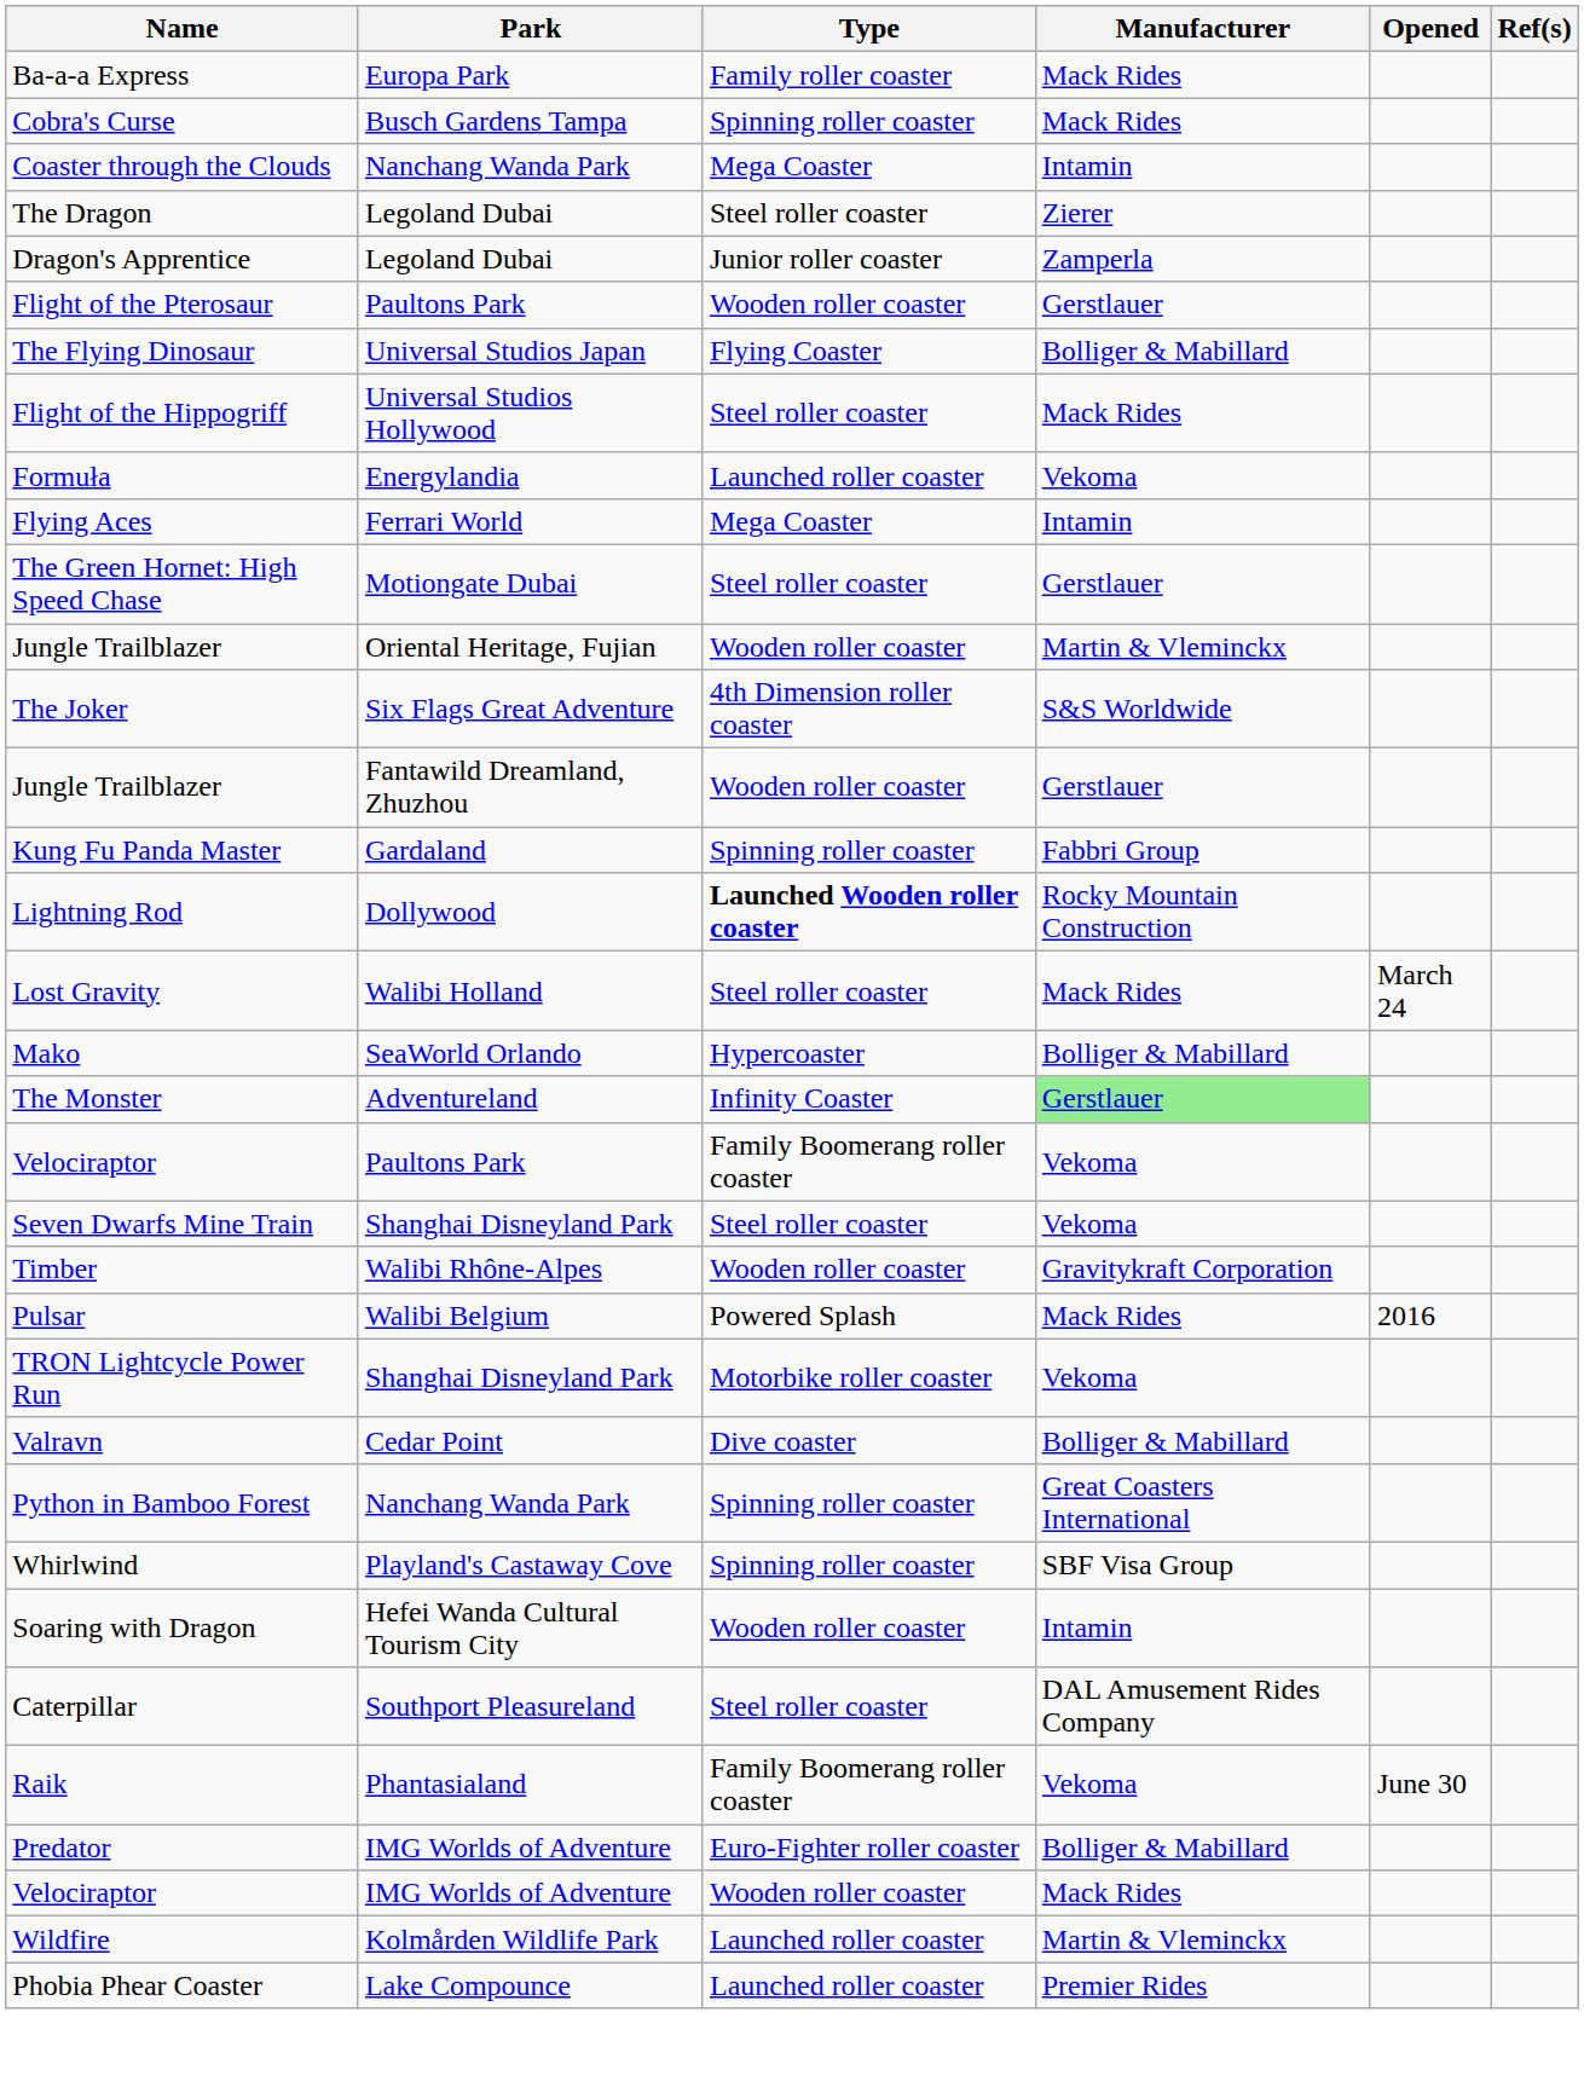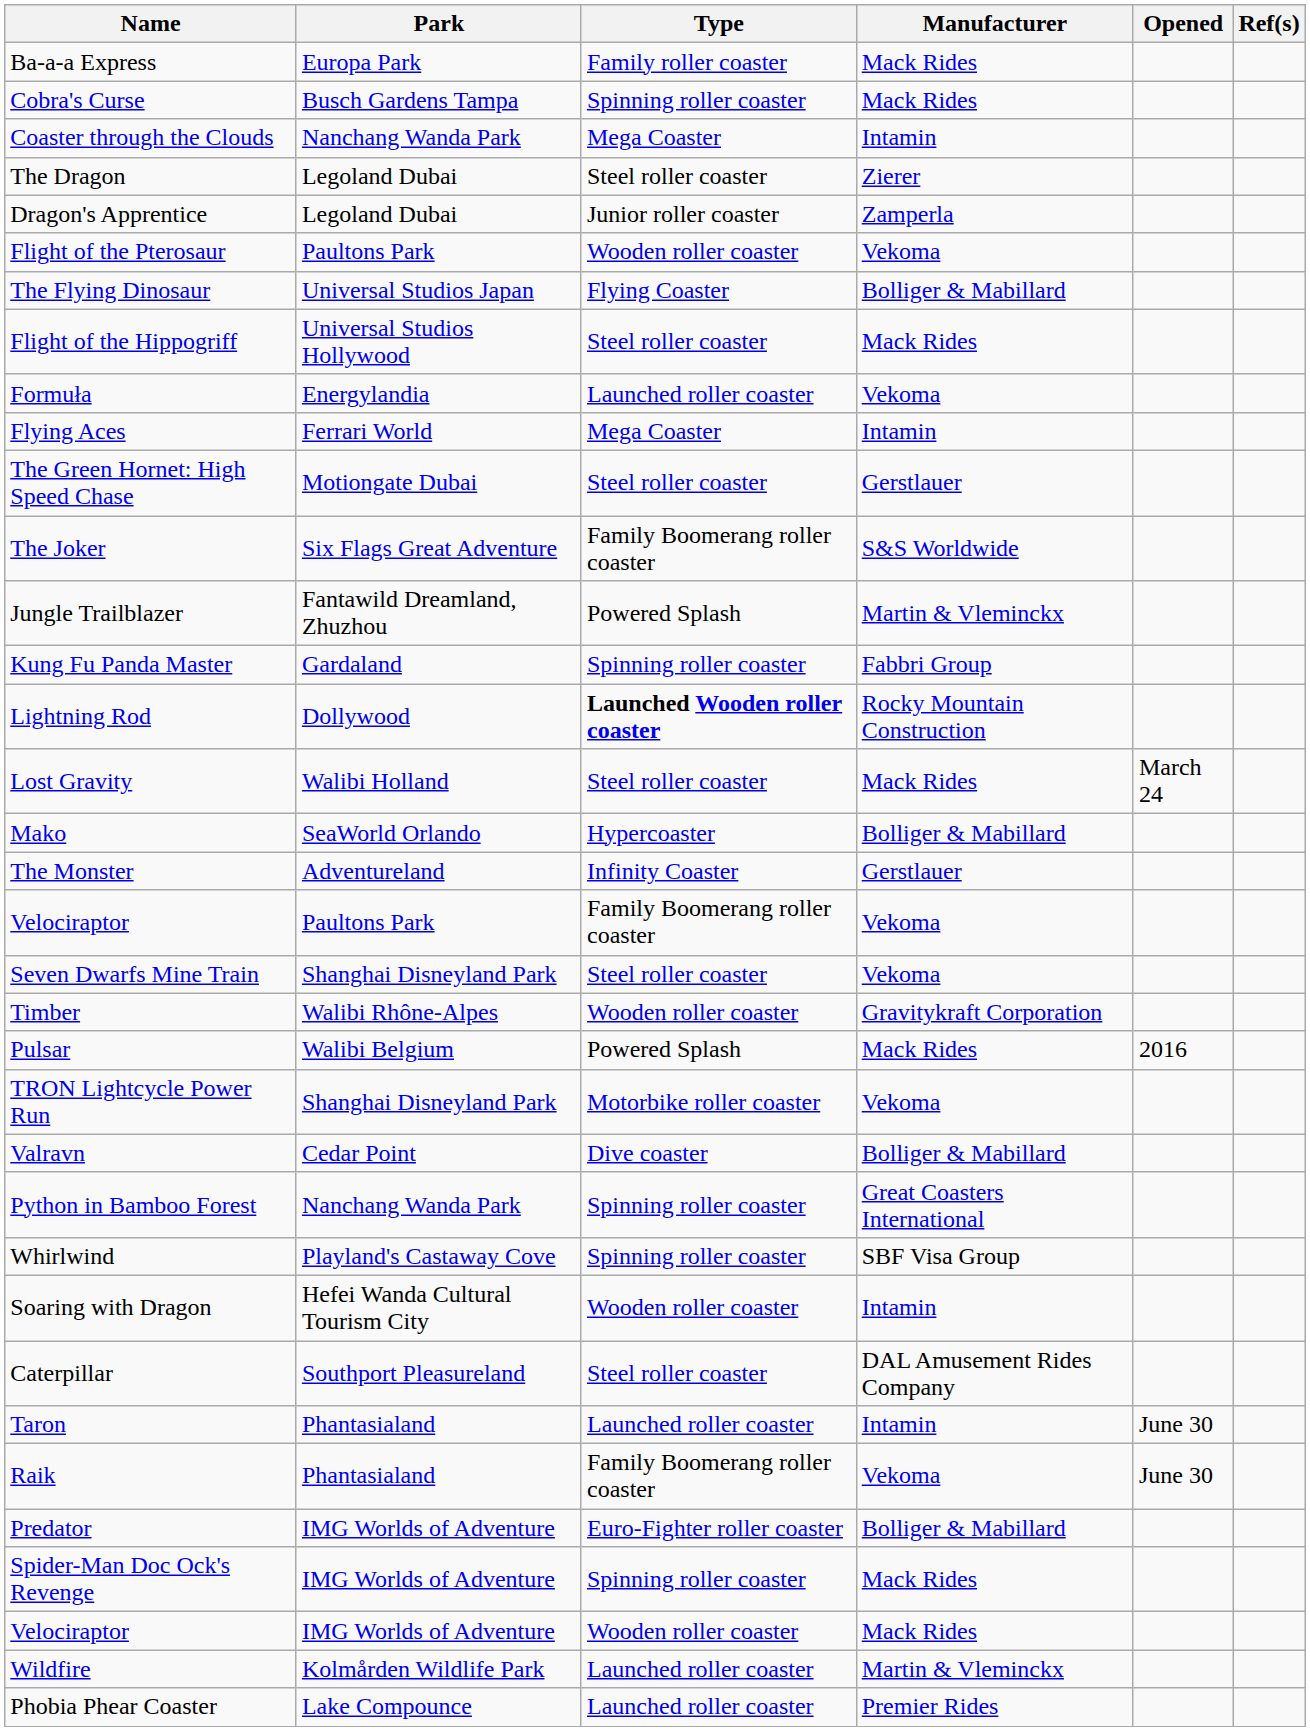Flight of the Pterosaur | Manufacturer: Gerstlauer -> Vekoma
- row: Jungle Trailblazer | Oriental Heritage, Fujian | Wooden roller coaster | Martin & Vleminckx
The Joker | Type: 4th Dimension roller coaster -> Family Boomerang roller coaster
Jungle Trailblazer / Fantawild Dreamland, Zhuzhou | Type: Wooden roller coaster -> Powered Splash
Jungle Trailblazer / Fantawild Dreamland, Zhuzhou | Manufacturer: Gerstlauer -> Martin & Vleminckx
The Monster | Manufacturer: lightgreen background -> no background
+ row: Taron | Phantasialand | Launched roller coaster | Intamin | June 30
+ row: Spider-Man Doc Ock's Revenge | IMG Worlds of Adventure | Spinning roller coaster | Mack Rides
